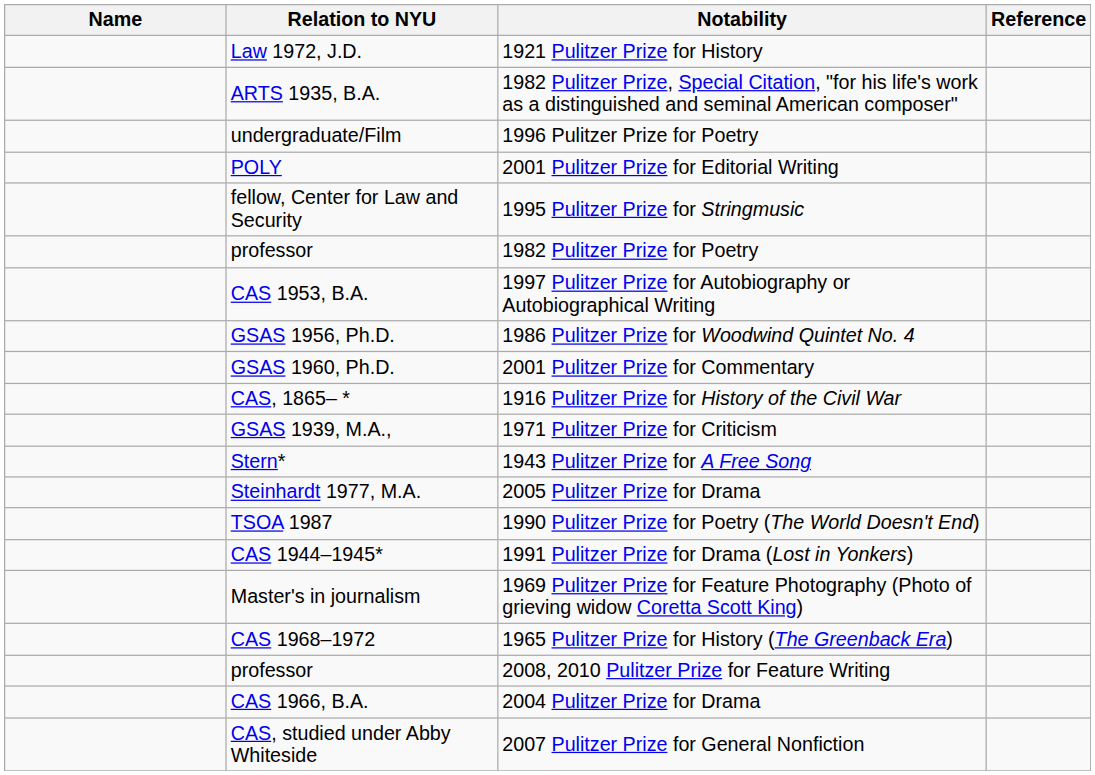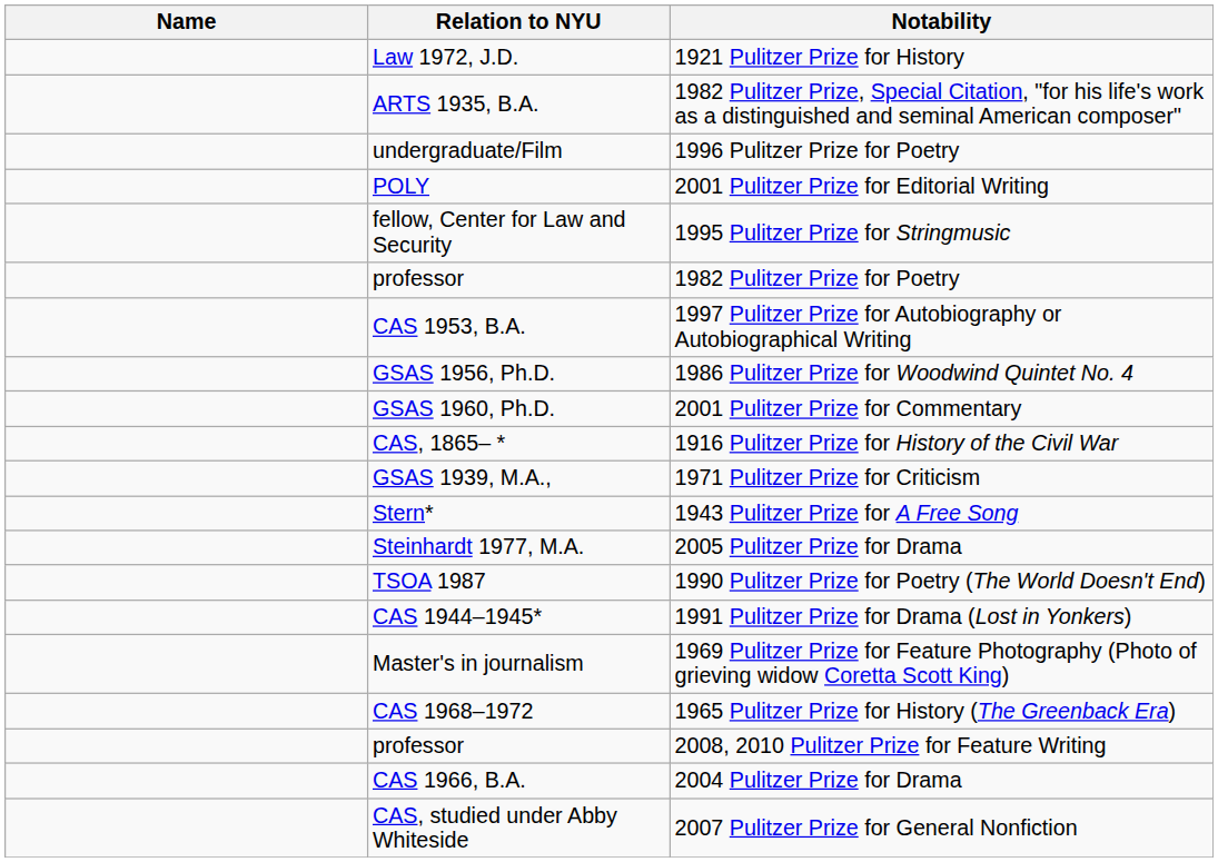- column: Reference
